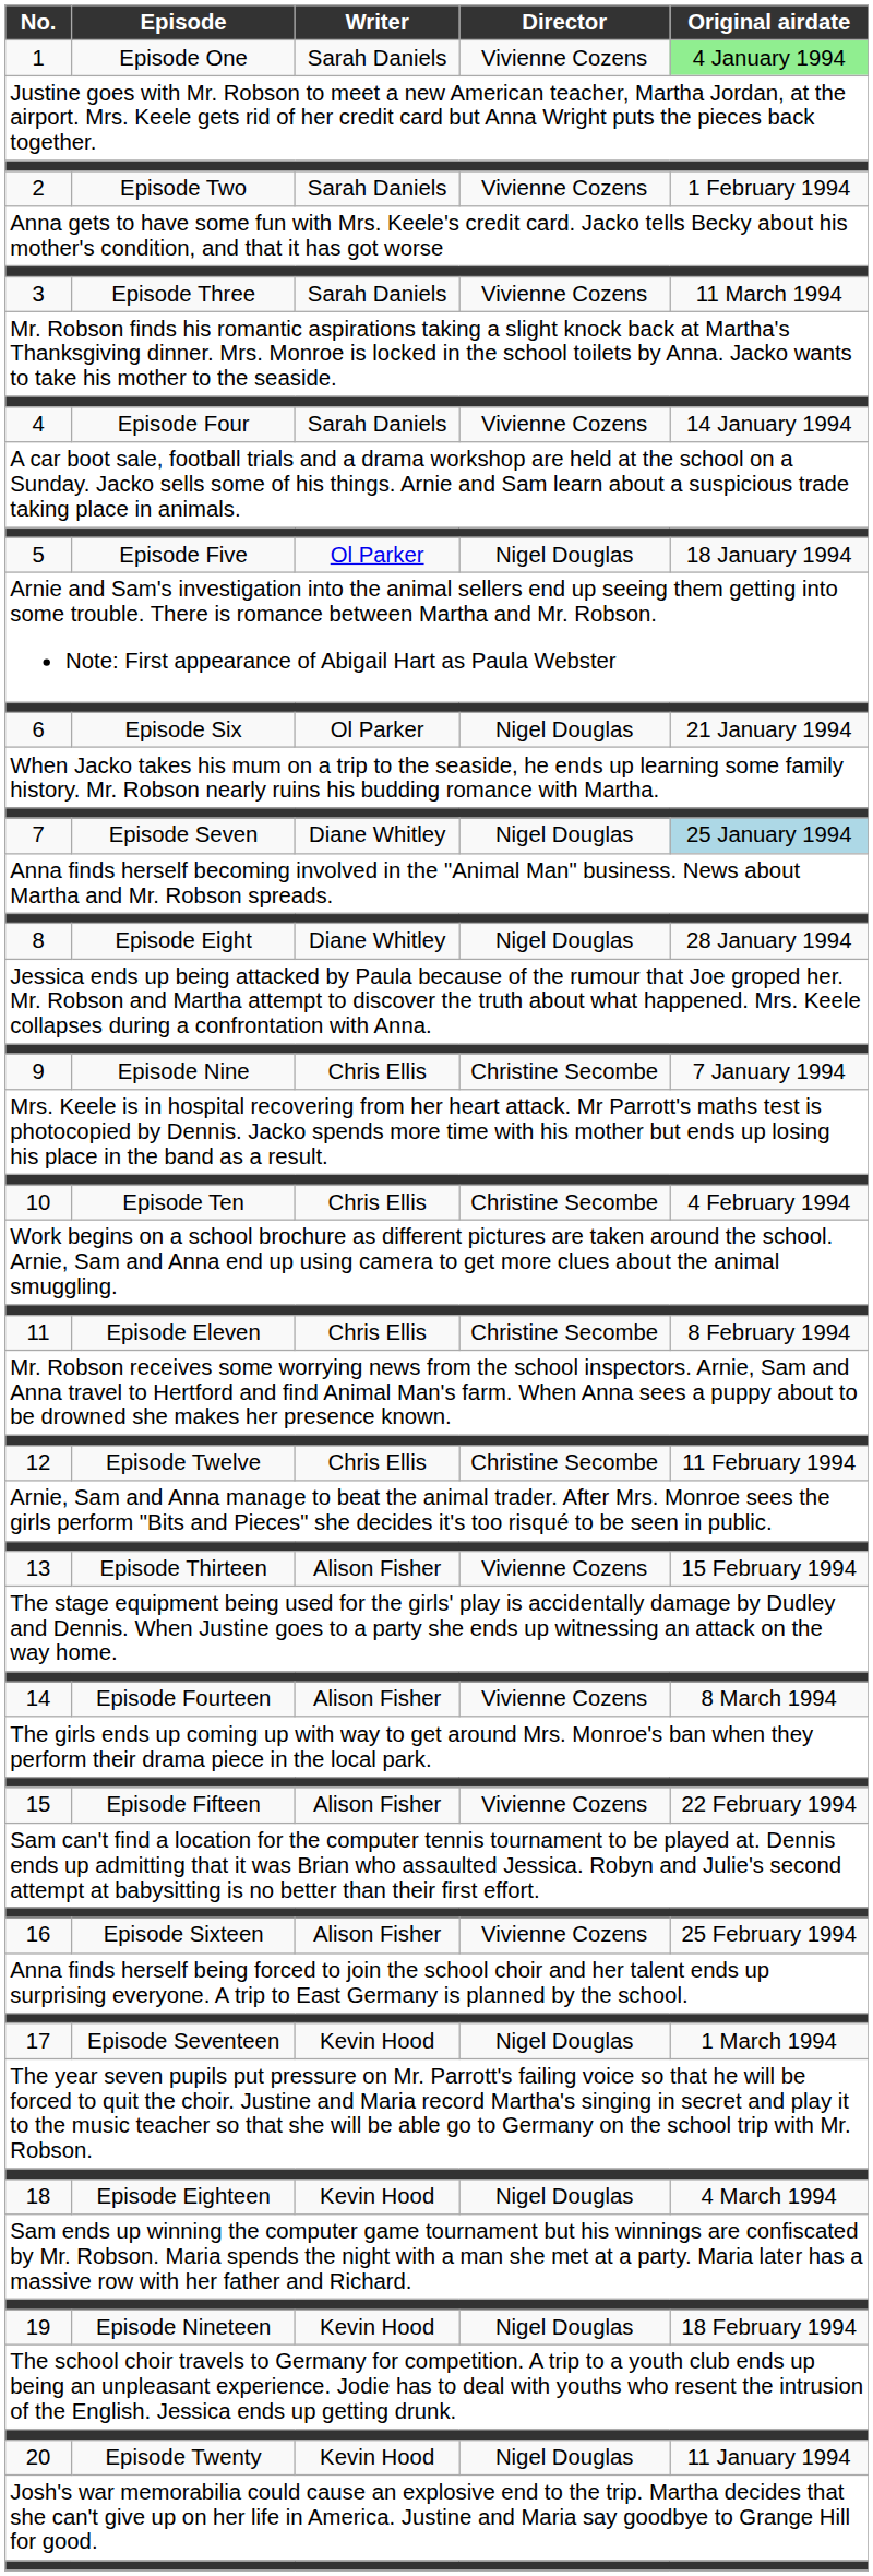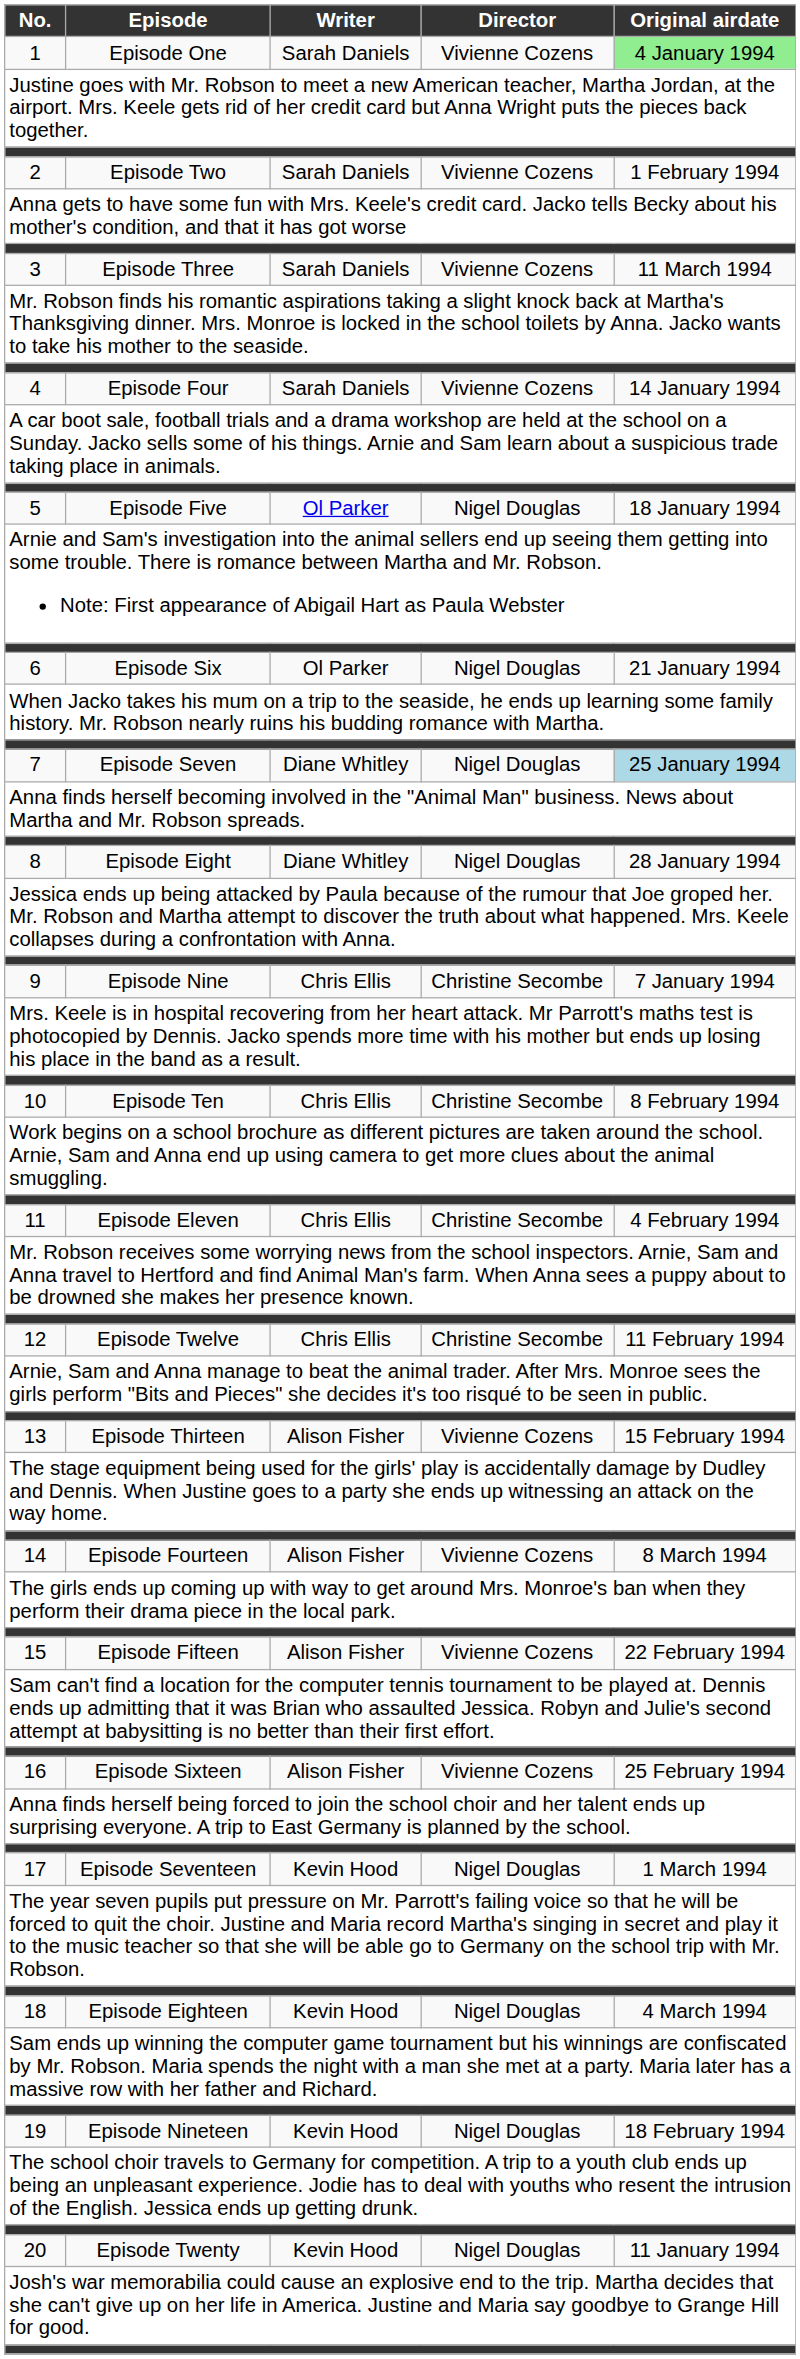10 | Original airdate: 4 February 1994 -> 8 February 1994
11 | Original airdate: 8 February 1994 -> 4 February 1994
